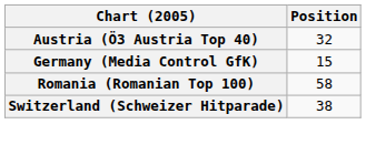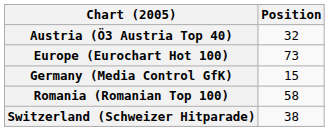+ row: Europe (Eurochart Hot 100) | 73
